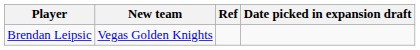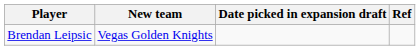columns swapped: Date picked in expansion draft <-> Ref
